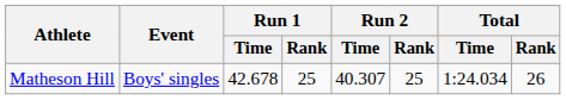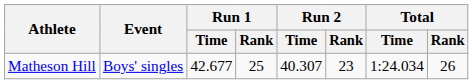Matheson Hill | Run 1 / Time: 42.678 -> 42.677
Matheson Hill | Run 2 / Rank: 25 -> 23
